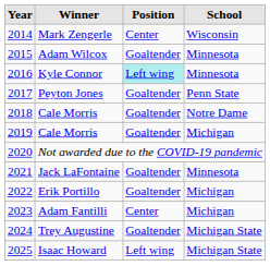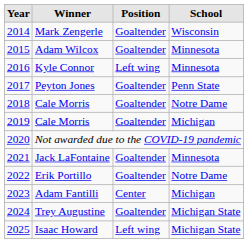Mark Zengerle | Position: Center -> Goaltender
Kyle Connor | Position: paleturquoise background -> no background
Erik Portillo | School: Michigan -> Notre Dame
